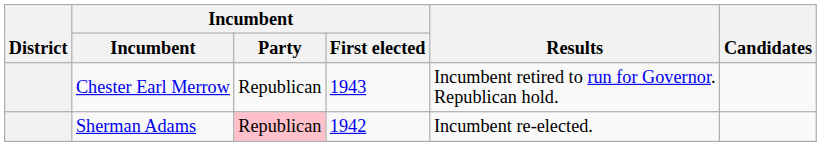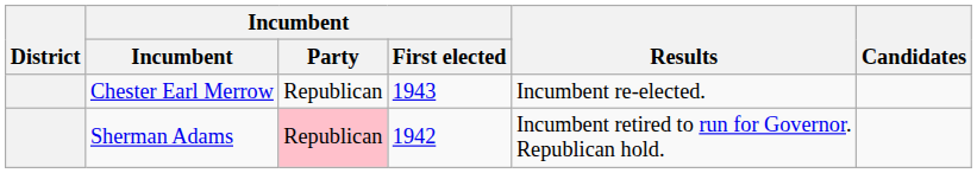Chester Earl Merrow | Results: Incumbent retired to run for Governor. Republican hold. -> Incumbent re-elected.
Sherman Adams | Results: Incumbent re-elected. -> Incumbent retired to run for Governor. Republican hold.
